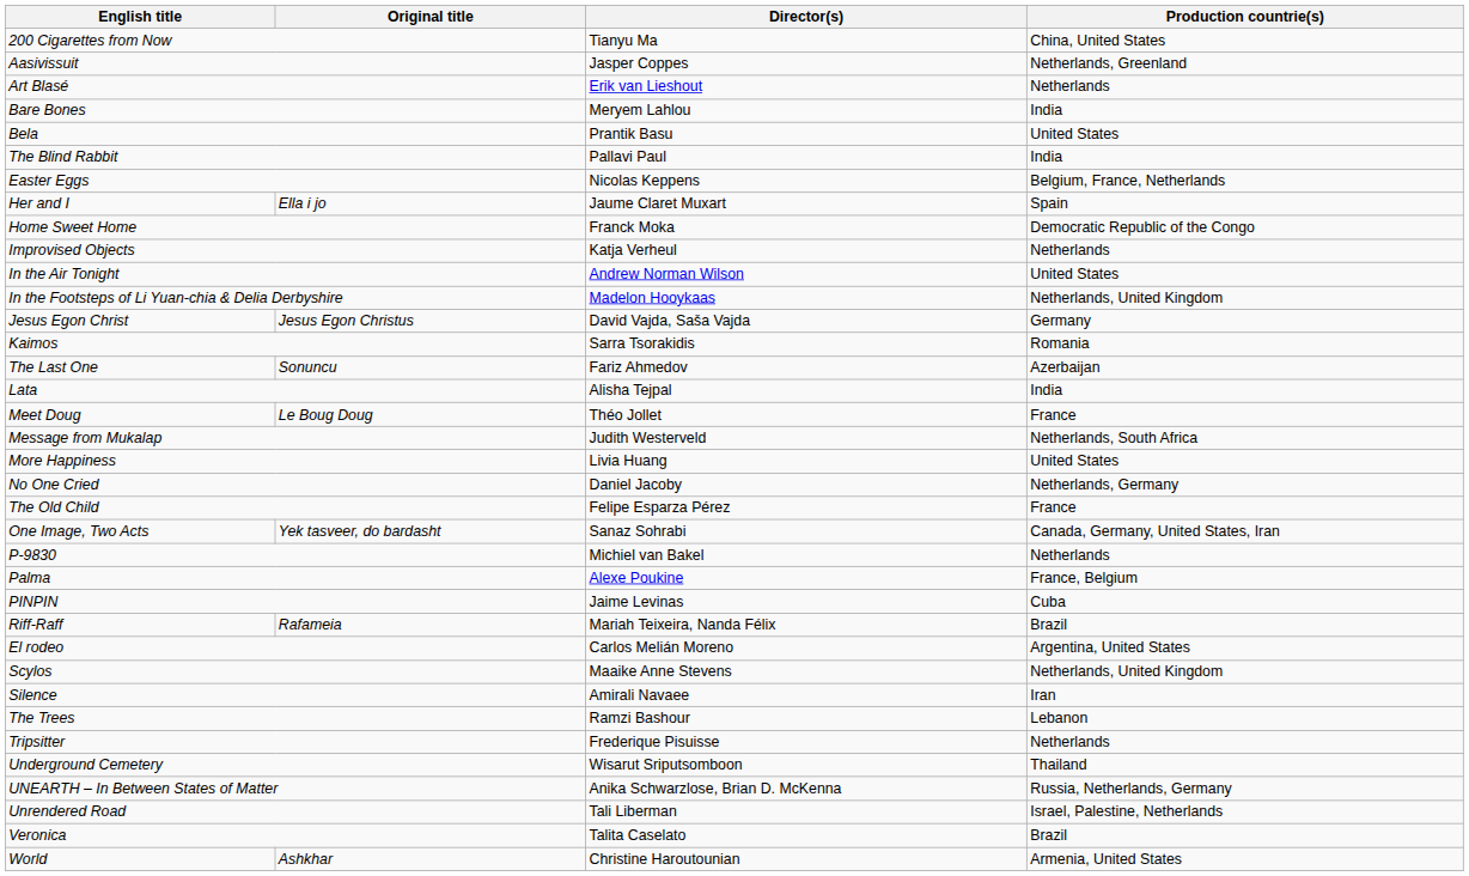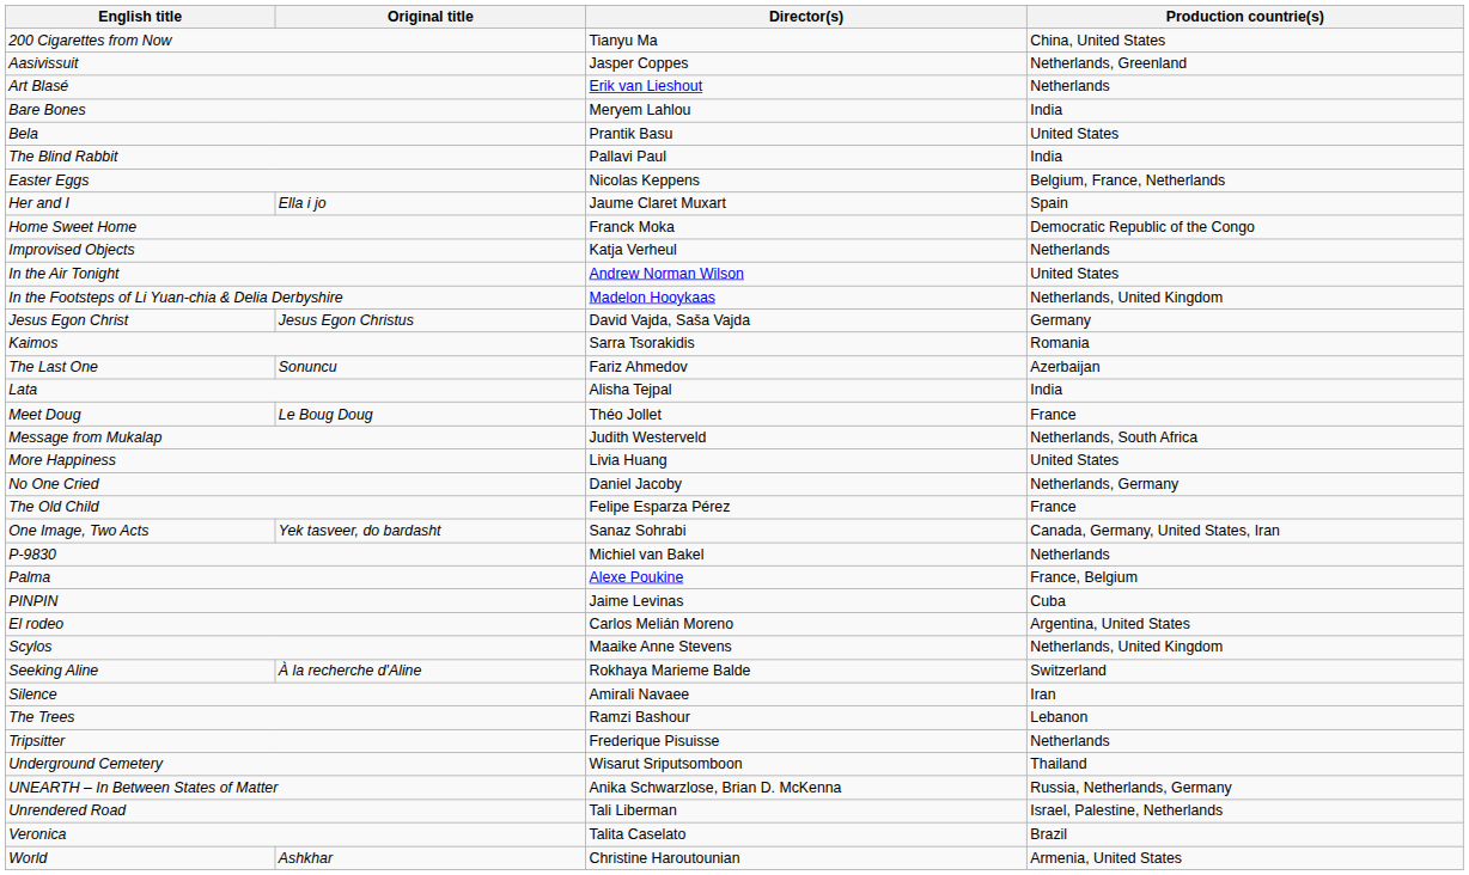- row: Riff-Raff | Rafameia | Mariah Teixeira, Nanda Félix | Brazil
+ row: Seeking Aline | À la recherche d'Aline | Rokhaya Marieme Balde | Switzerland
